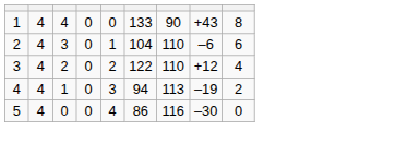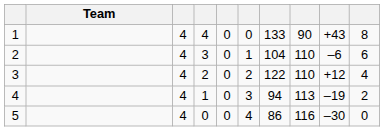+ column: Team
